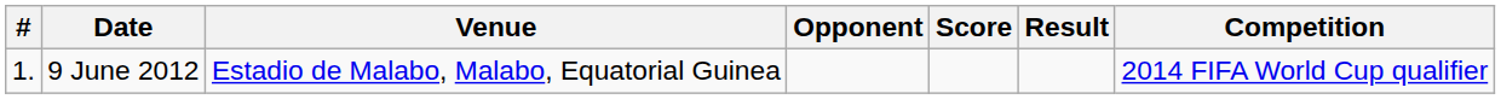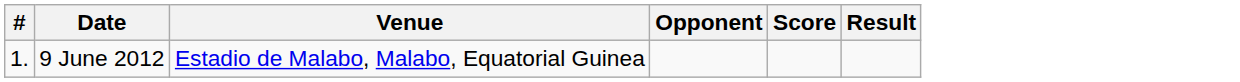- column: Competition | 2014 FIFA World Cup qualifier
